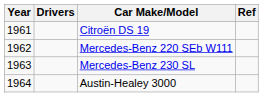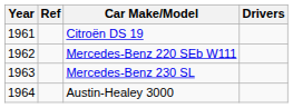columns swapped: Drivers <-> Ref
